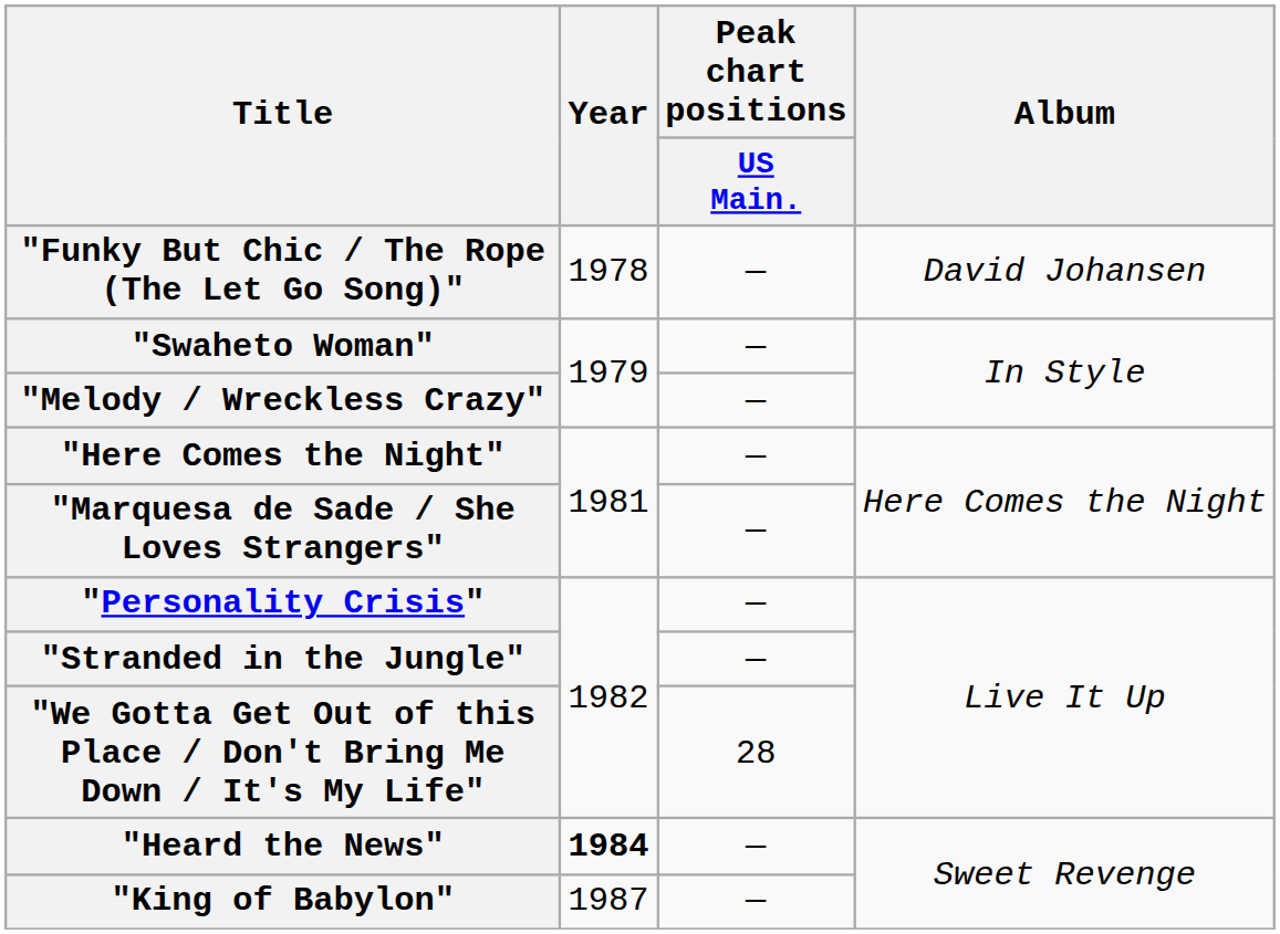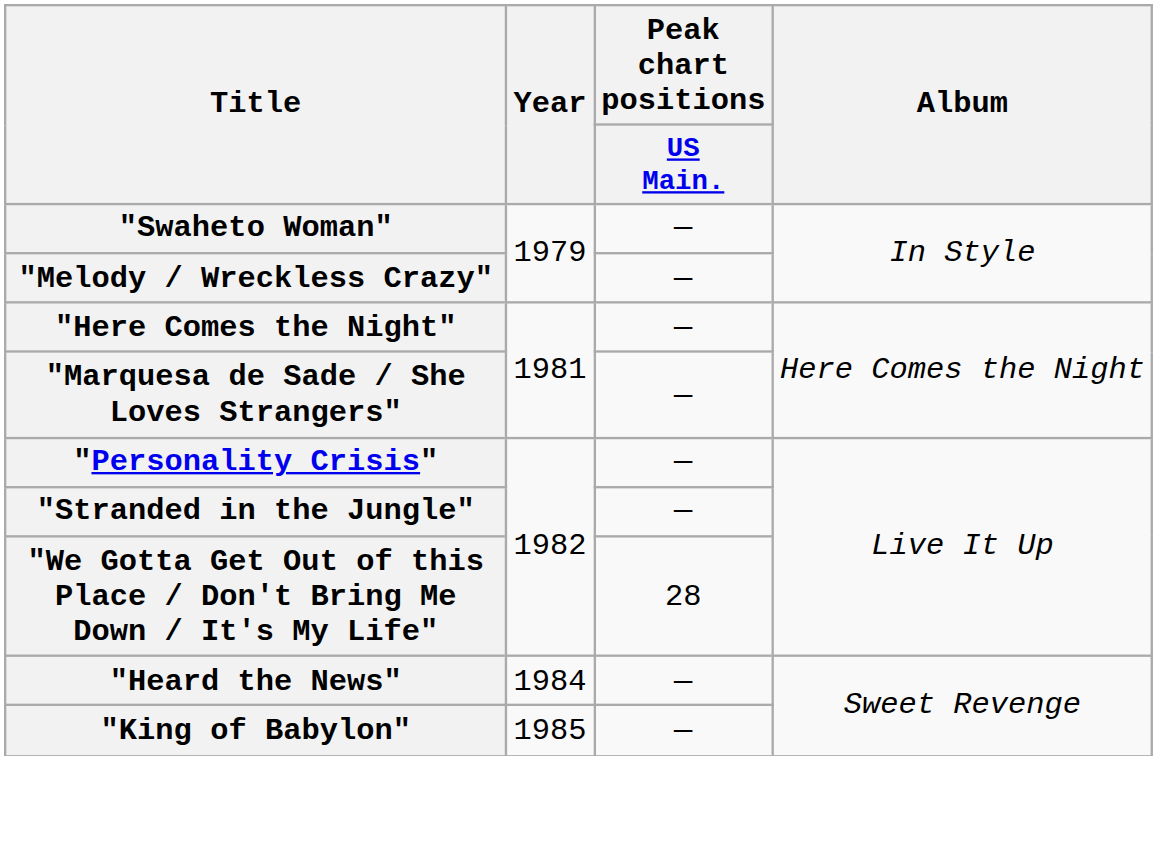- row: "Funky But Chic / The Rope (The Let Go Song)" | 1978 | — | David Johansen
"Heard the News" | Year: bold -> normal
"King of Babylon" | Year: 1987 -> 1985
